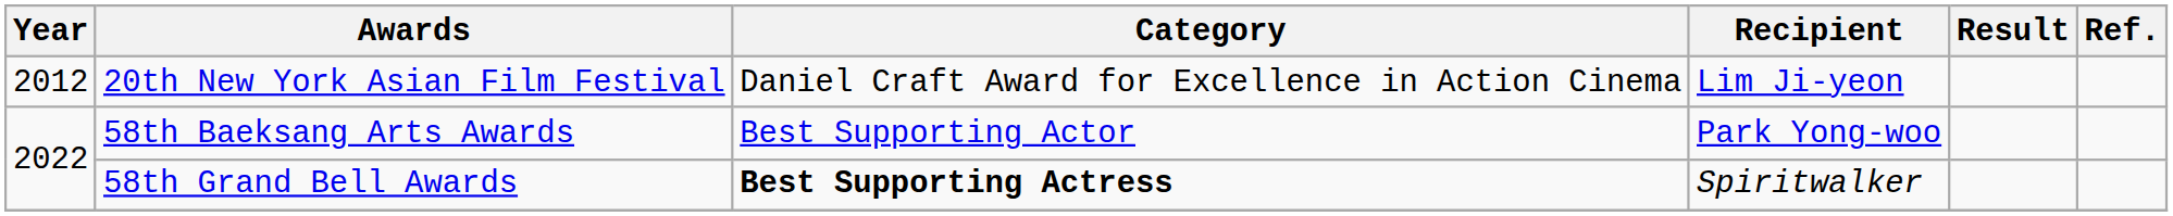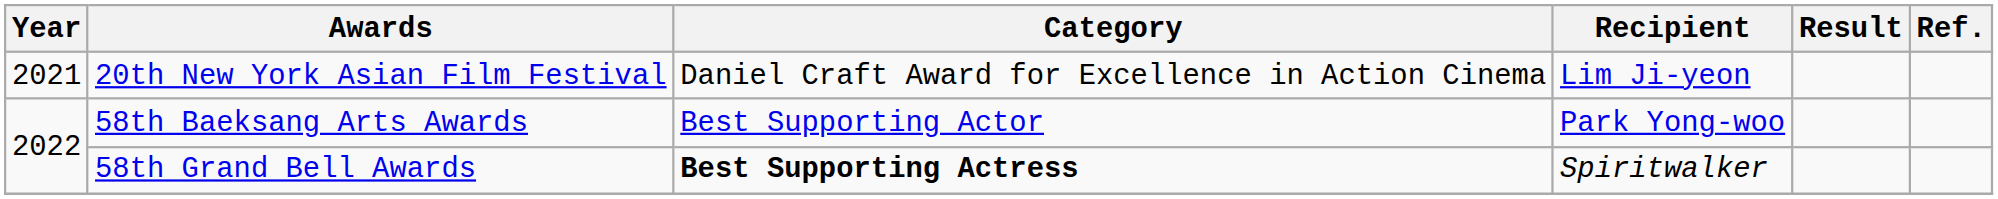20th New York Asian Film Festival | Year: 2012 -> 2021
